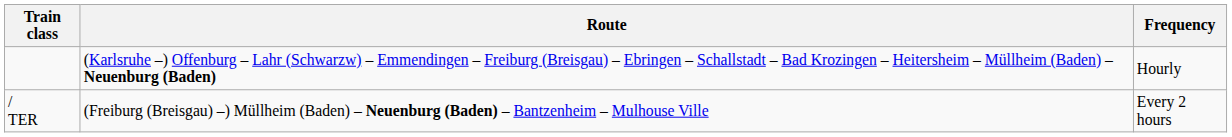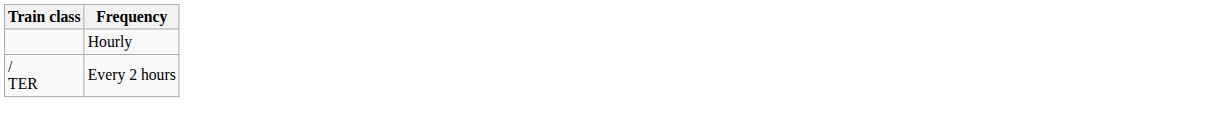- column: Route | (Karlsruhe –) Offenburg – Lahr (Schwarzw) – Emmendingen – Freiburg (Breisgau) – Ebringen – Schallstadt – Bad Krozingen – Heitersheim – Müllheim (Baden) – Neuenburg (Baden) | (Freiburg (Breisgau) –) Müllheim (Baden) – Neuenburg (Baden) – Bantzenheim – Mulhouse Ville
